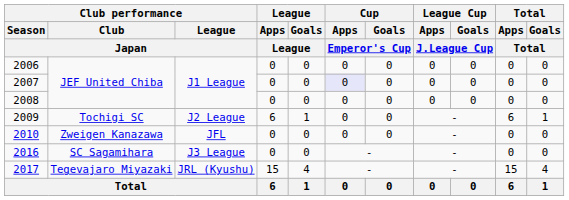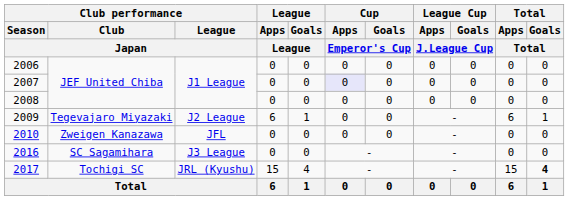2009 | Club performance / Club / Japan: Tochigi SC -> Tegevajaro Miyazaki
2017 | Club performance / Club / Japan: Tegevajaro Miyazaki -> Tochigi SC
2017 | Total / Goals / Total: normal -> bold
